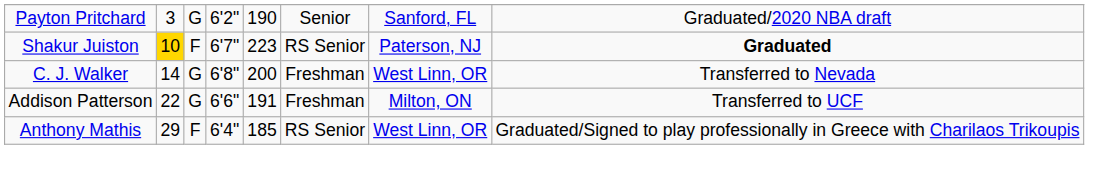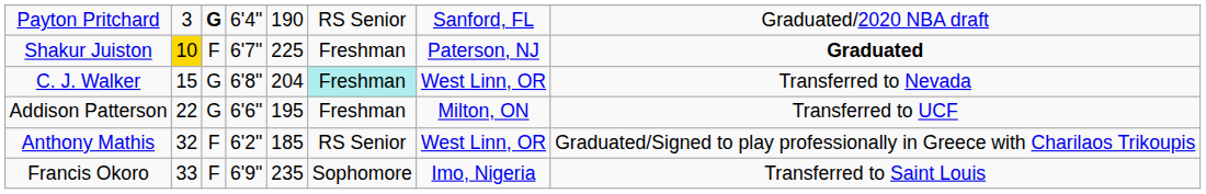Payton Pritchard | column 3: normal -> bold
Payton Pritchard | column 4: 6'2" -> 6'4"
Payton Pritchard | column 6: Senior -> RS Senior
Shakur Juiston | column 5: 223 -> 225
Shakur Juiston | column 6: RS Senior -> Freshman
C. J. Walker | column 2: 14 -> 15
C. J. Walker | column 5: 200 -> 204
C. J. Walker | column 6: no background -> paleturquoise background
Addison Patterson | column 5: 191 -> 195
Anthony Mathis | column 2: 29 -> 32
Anthony Mathis | column 4: 6'4" -> 6'2"
+ row: Francis Okoro | 33 | F | 6'9" | 235 | Sophomore | Imo, Nigeria | Transferred to Saint Louis
